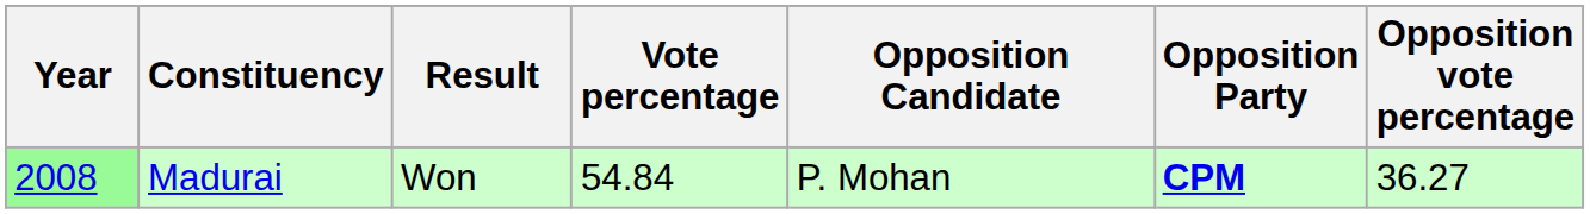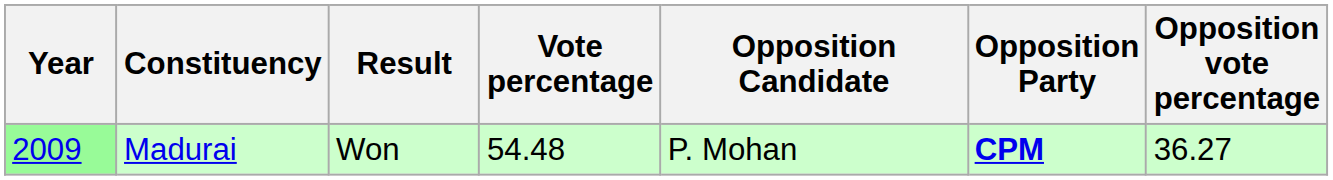Madurai | Year: 2008 -> 2009
Madurai | Vote percentage: 54.84 -> 54.48
